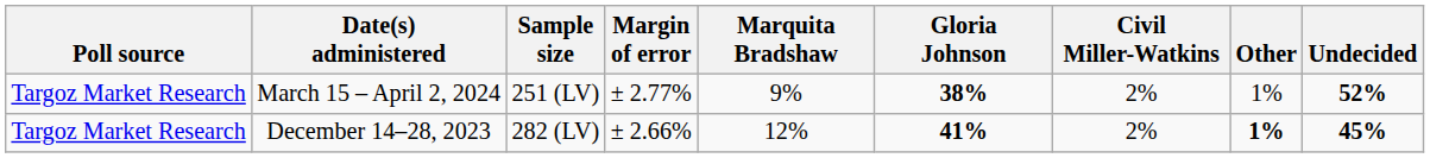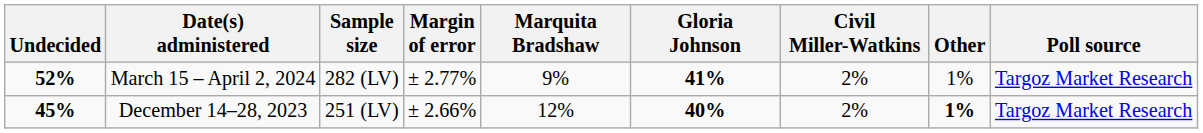columns swapped: Poll source <-> Undecided
March 15 – April 2, 2024 | Sample size: 251 (LV) -> 282 (LV)
March 15 – April 2, 2024 | Gloria Johnson: 38% -> 41%
December 14–28, 2023 | Sample size: 282 (LV) -> 251 (LV)
December 14–28, 2023 | Gloria Johnson: 41% -> 40%
